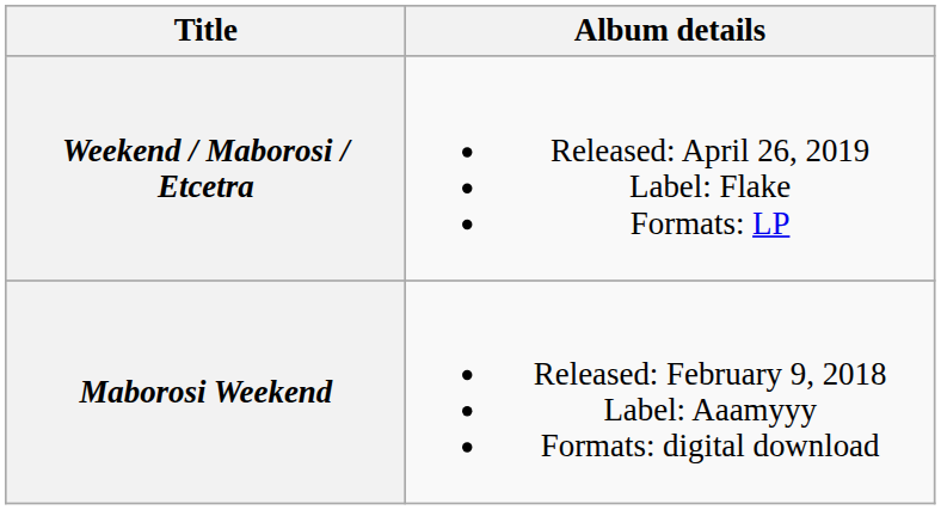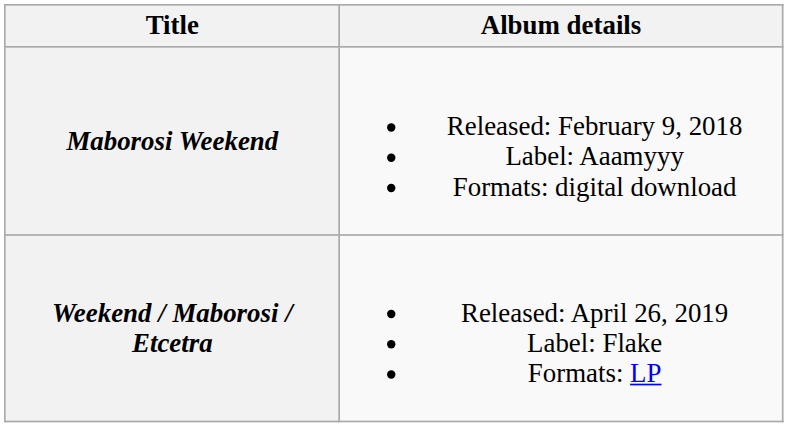rows swapped: Maborosi Weekend <-> Weekend / Maborosi / Etcetra
